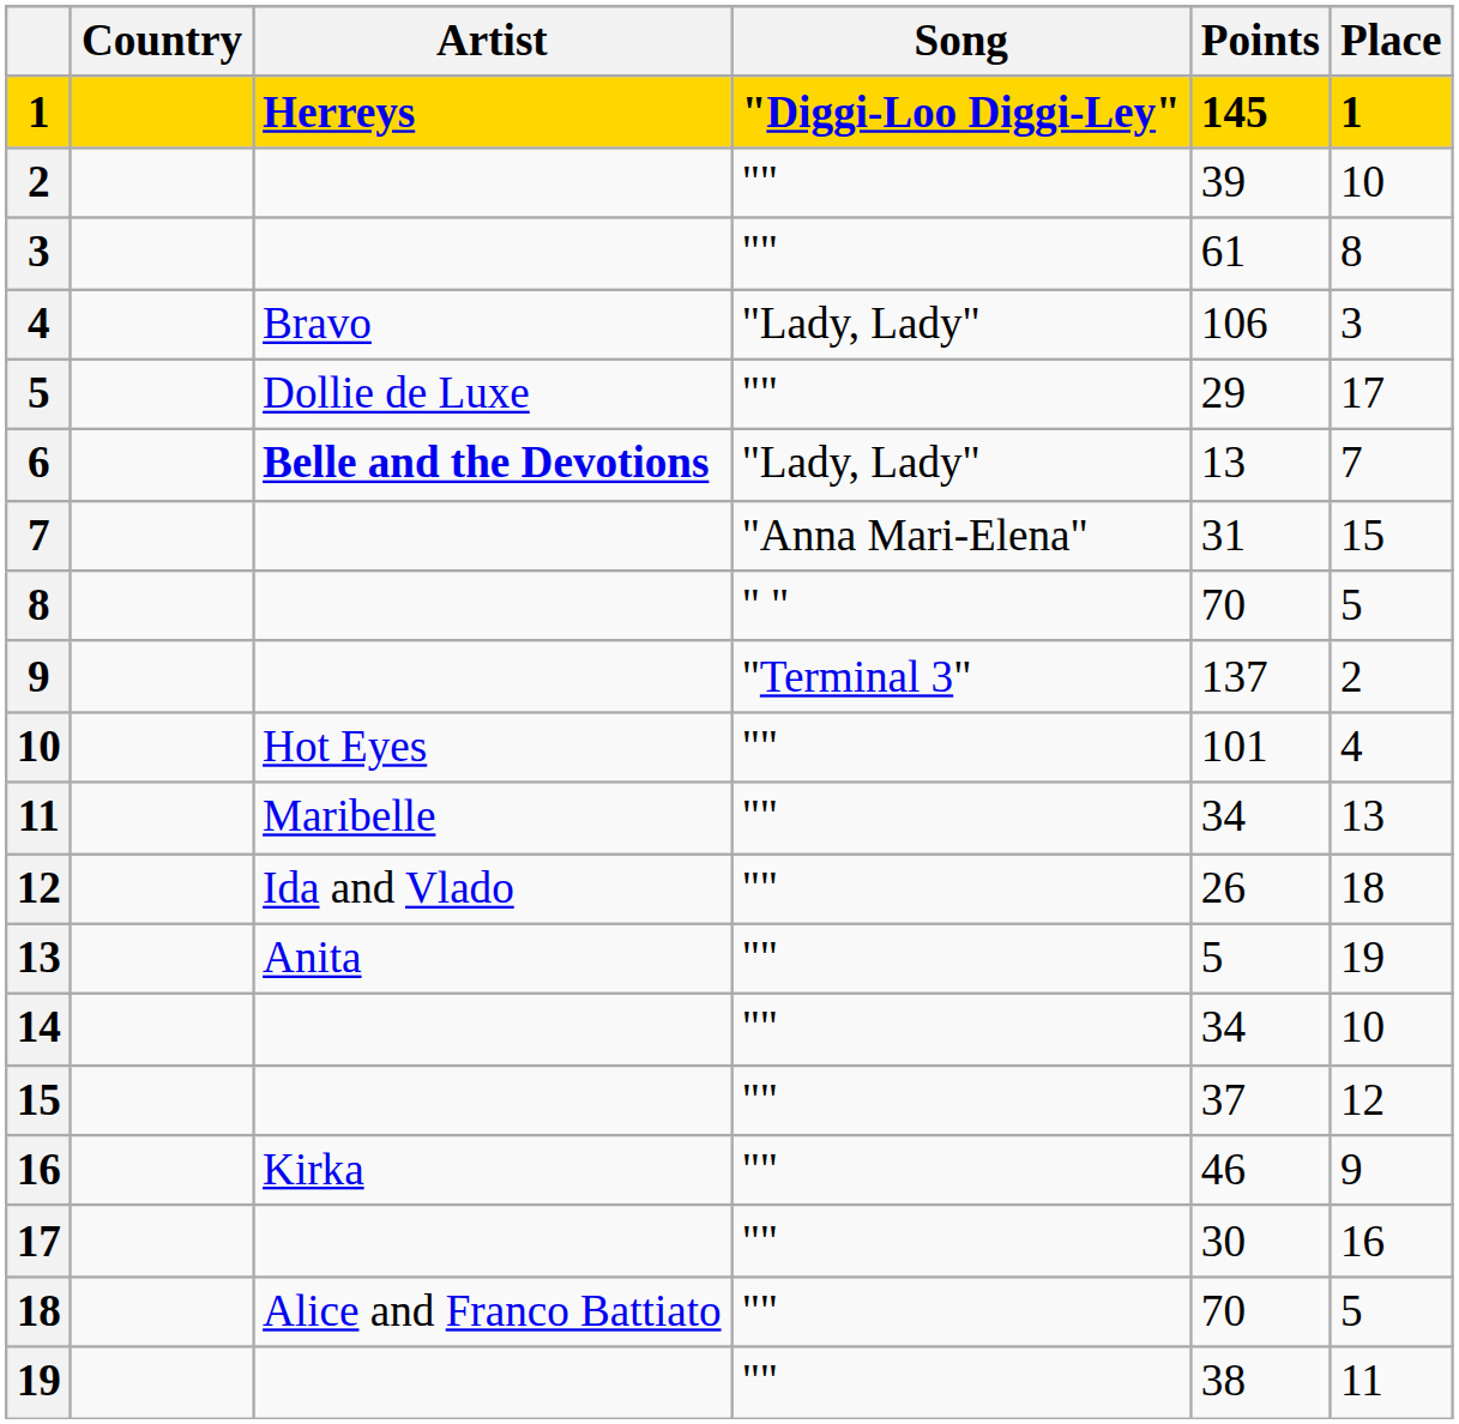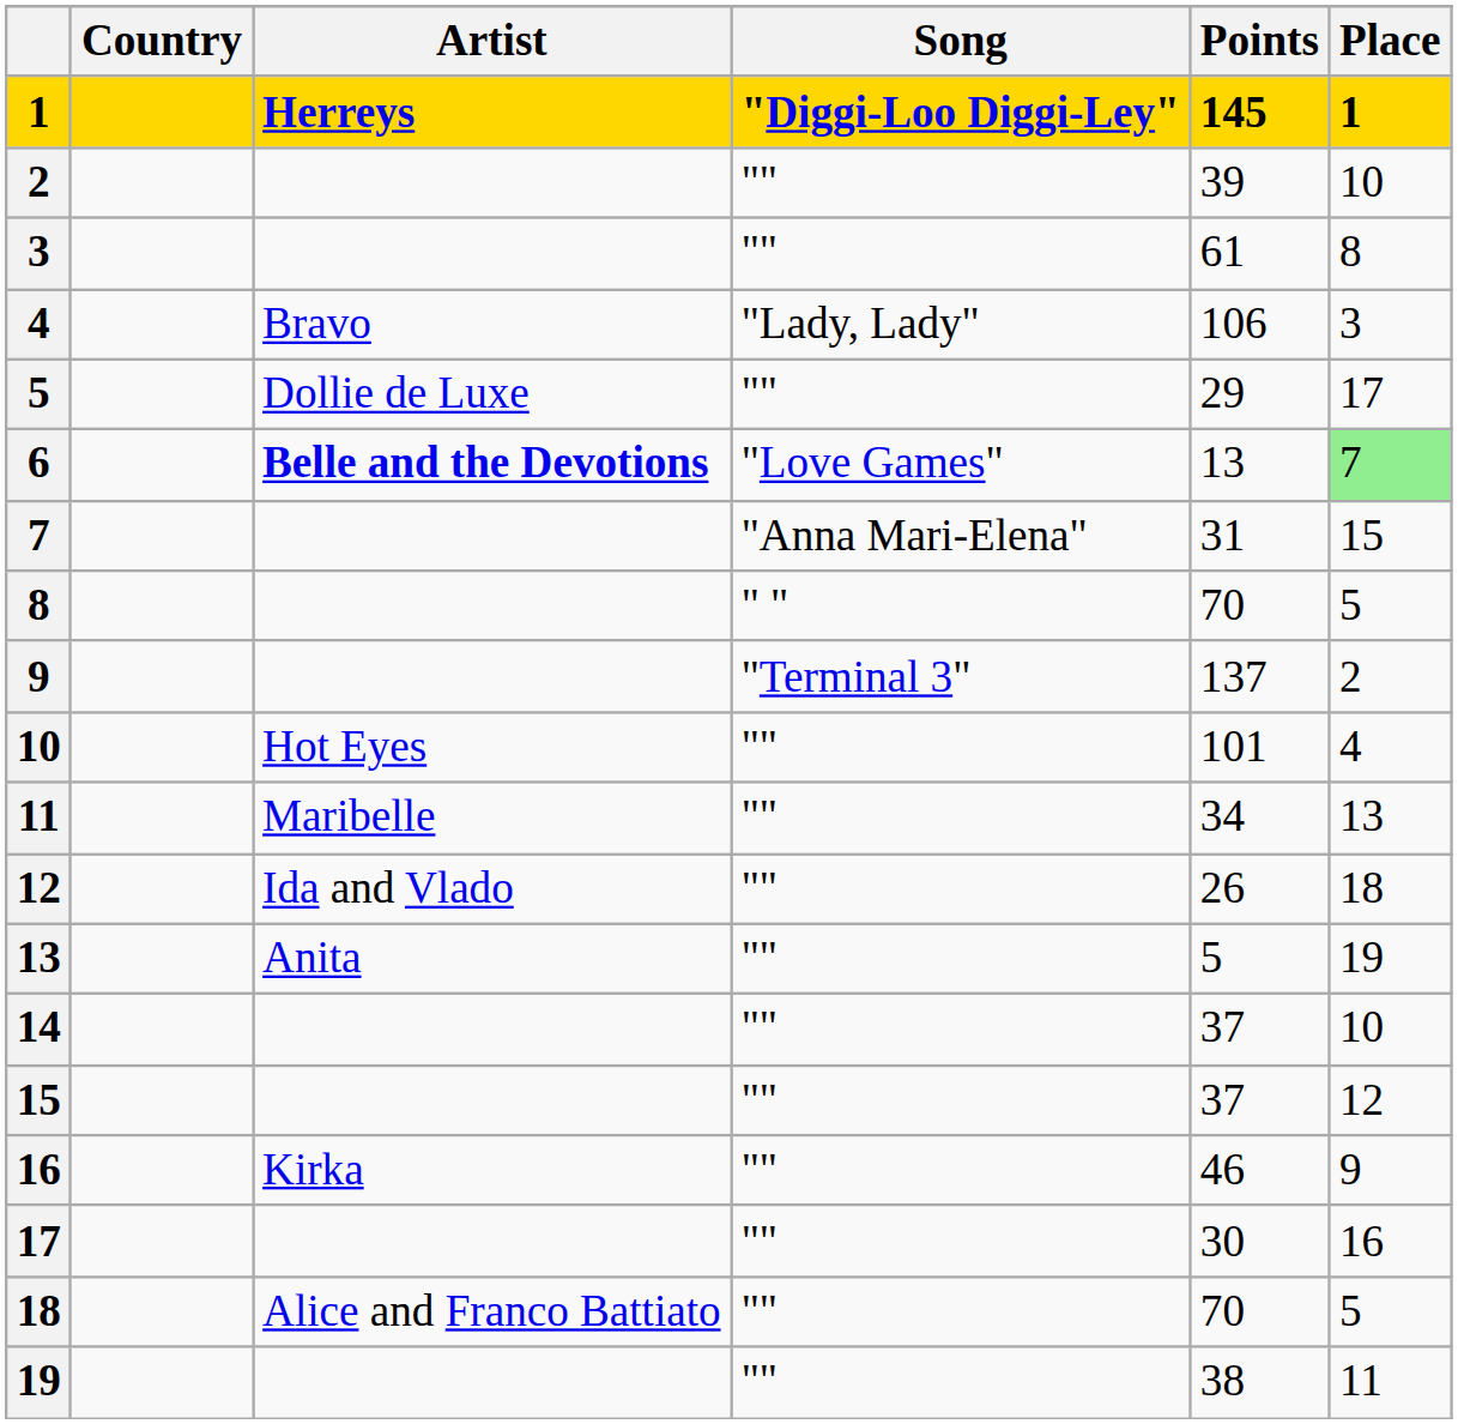6 | Song: "Lady, Lady" -> "Love Games"
6 | Place: no background -> lightgreen background
14 | Points: 34 -> 37
